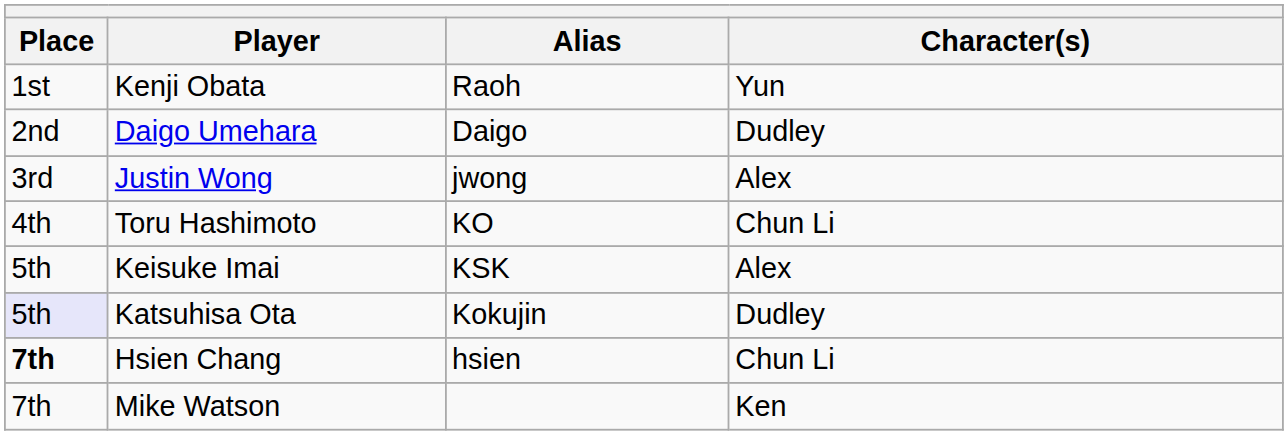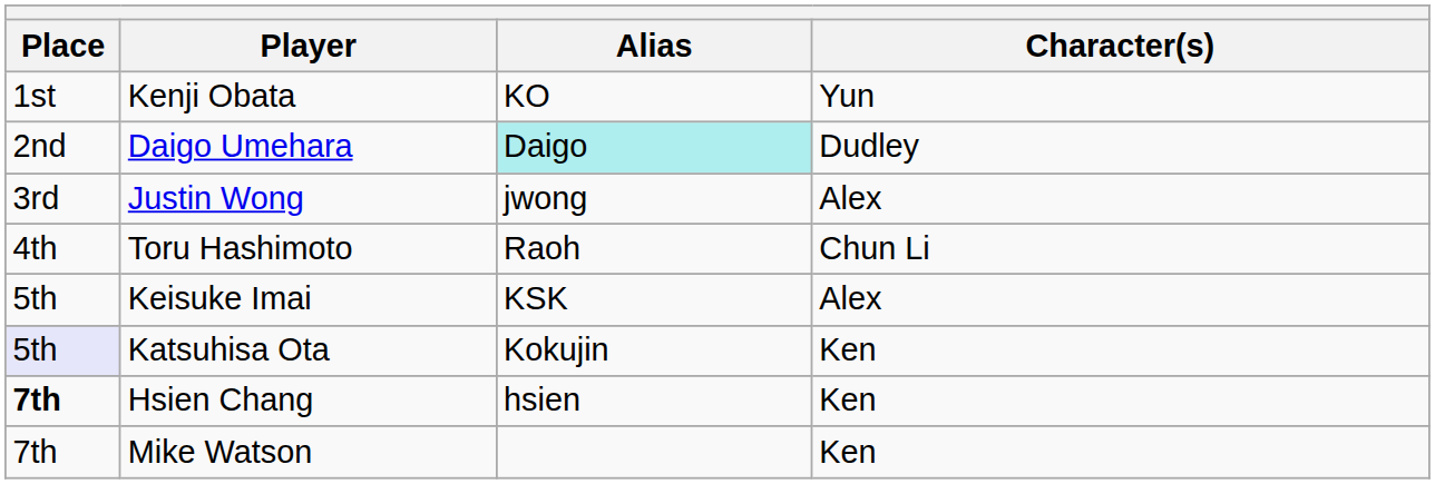Kenji Obata | Alias: Raoh -> KO
Daigo Umehara | Alias: no background -> paleturquoise background
Toru Hashimoto | Alias: KO -> Raoh
Katsuhisa Ota | Character(s): Dudley -> Ken
Hsien Chang | Character(s): Chun Li -> Ken
